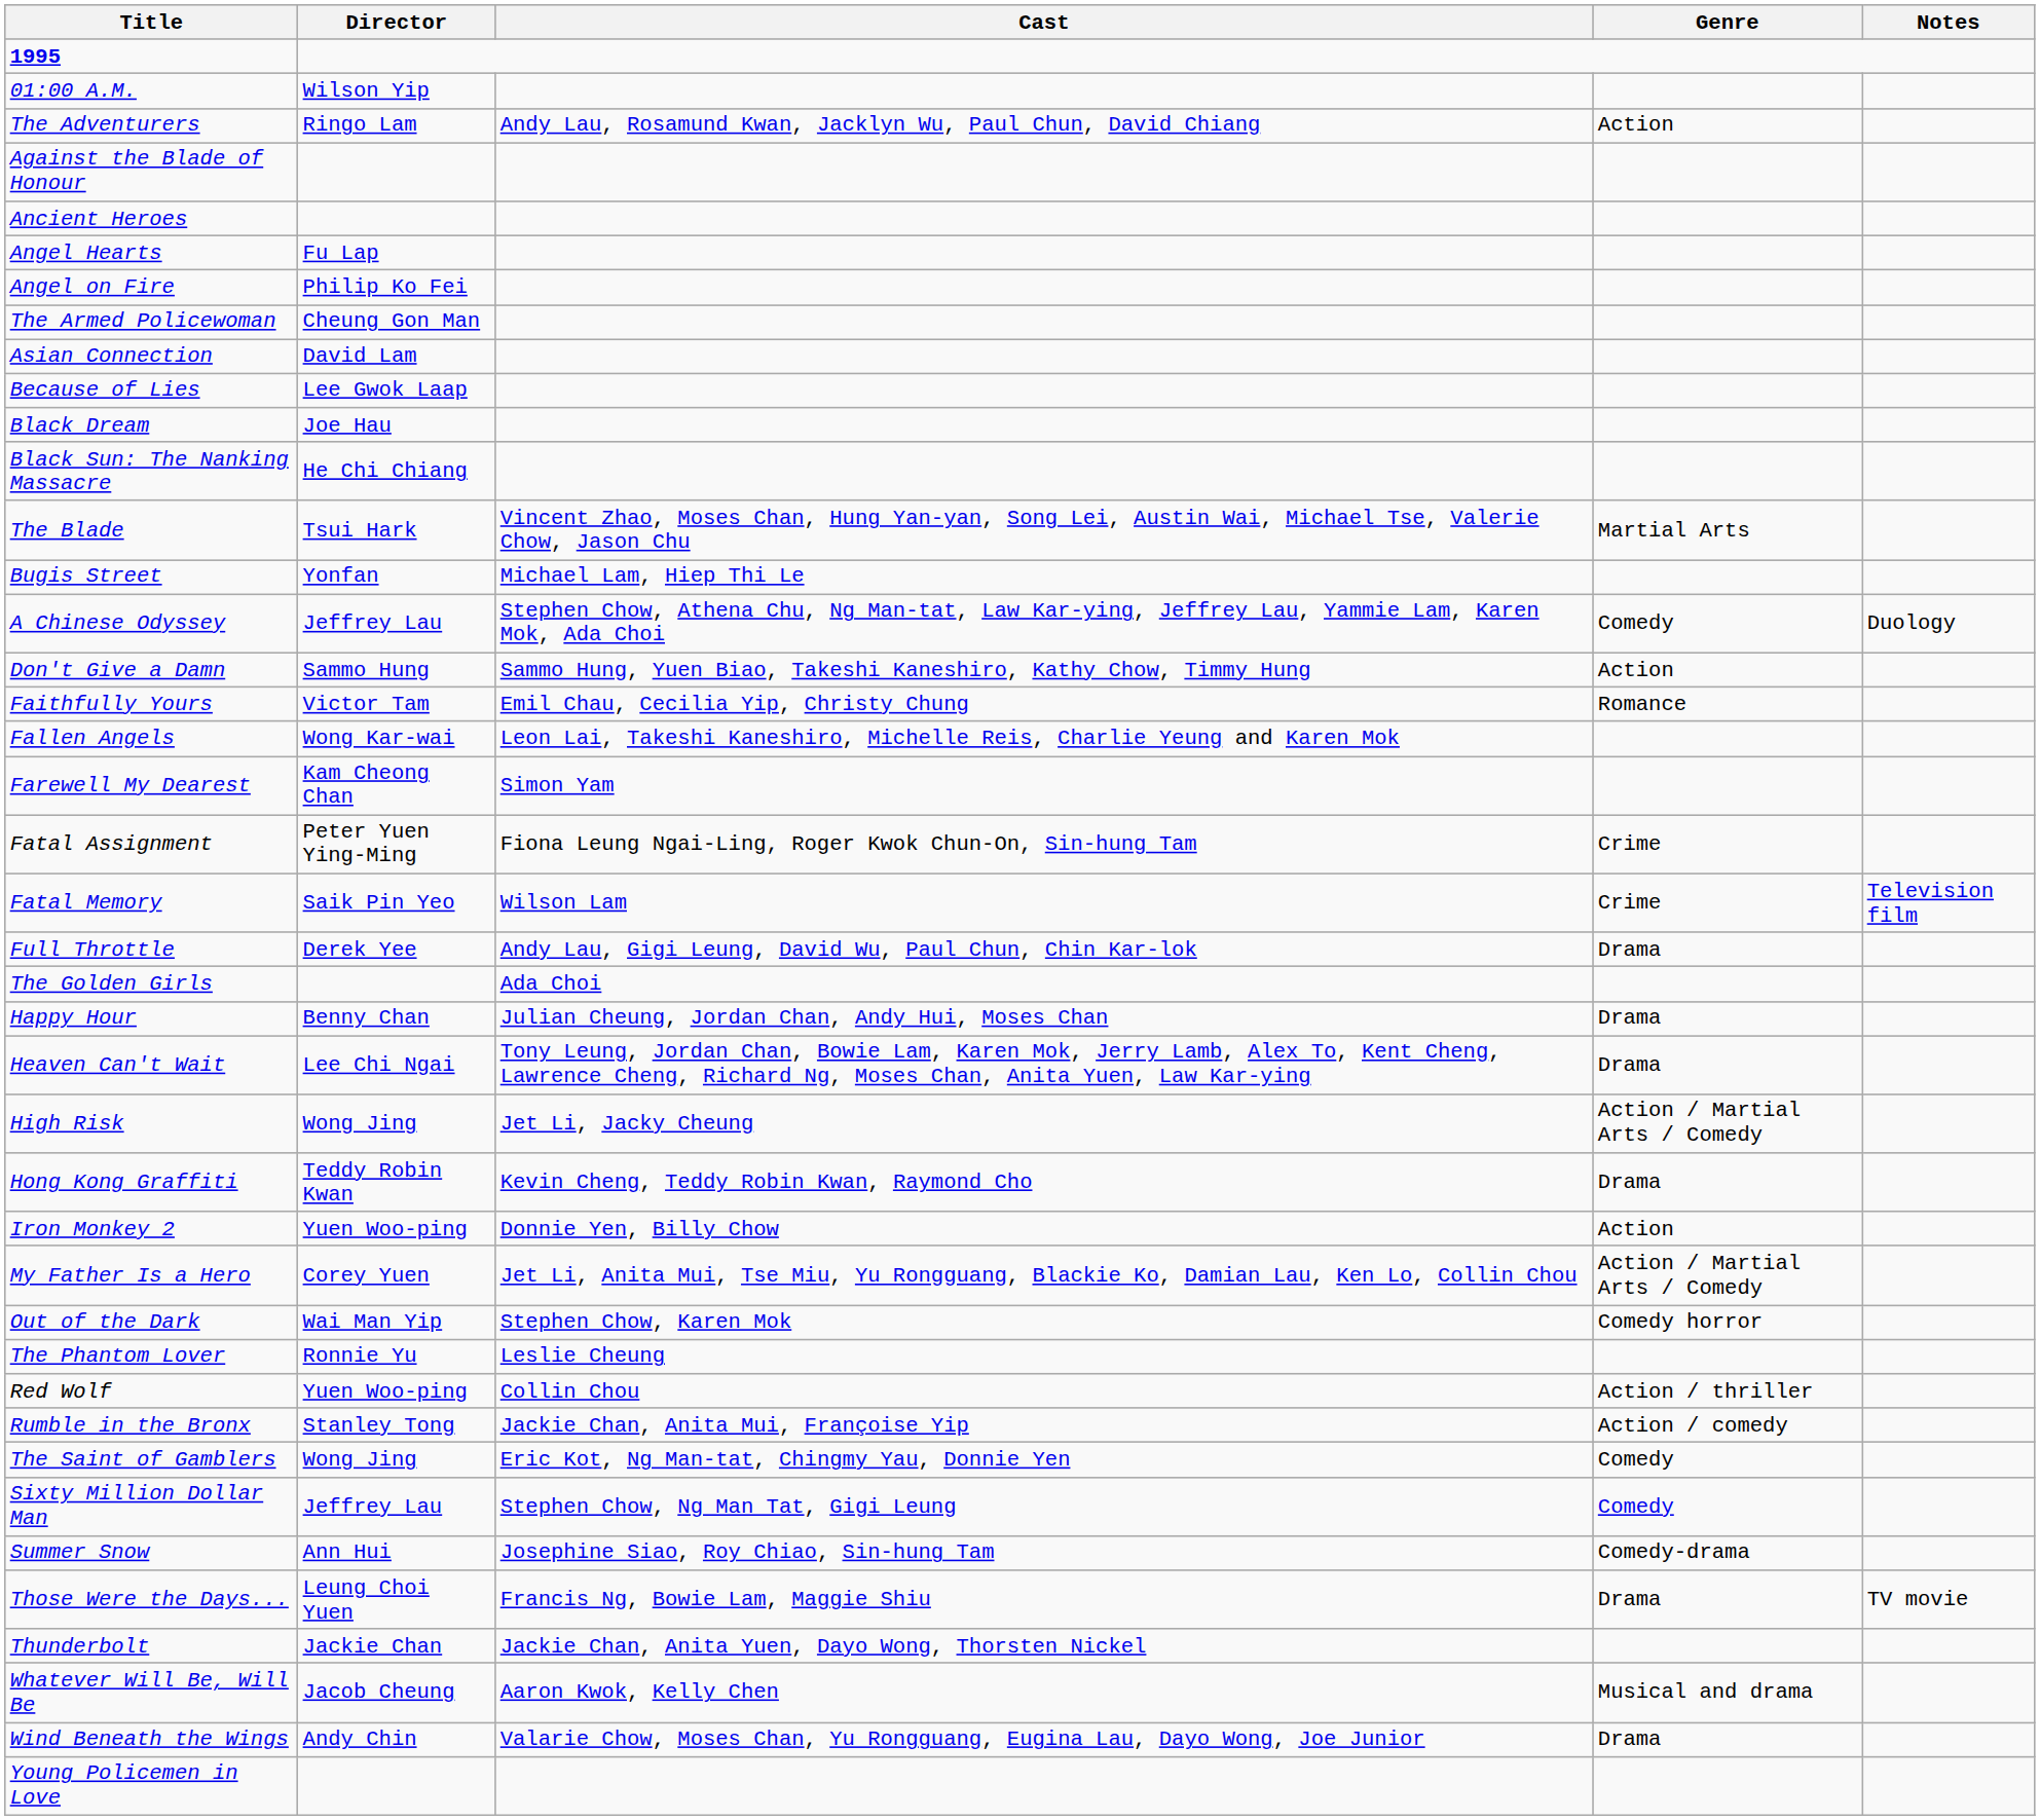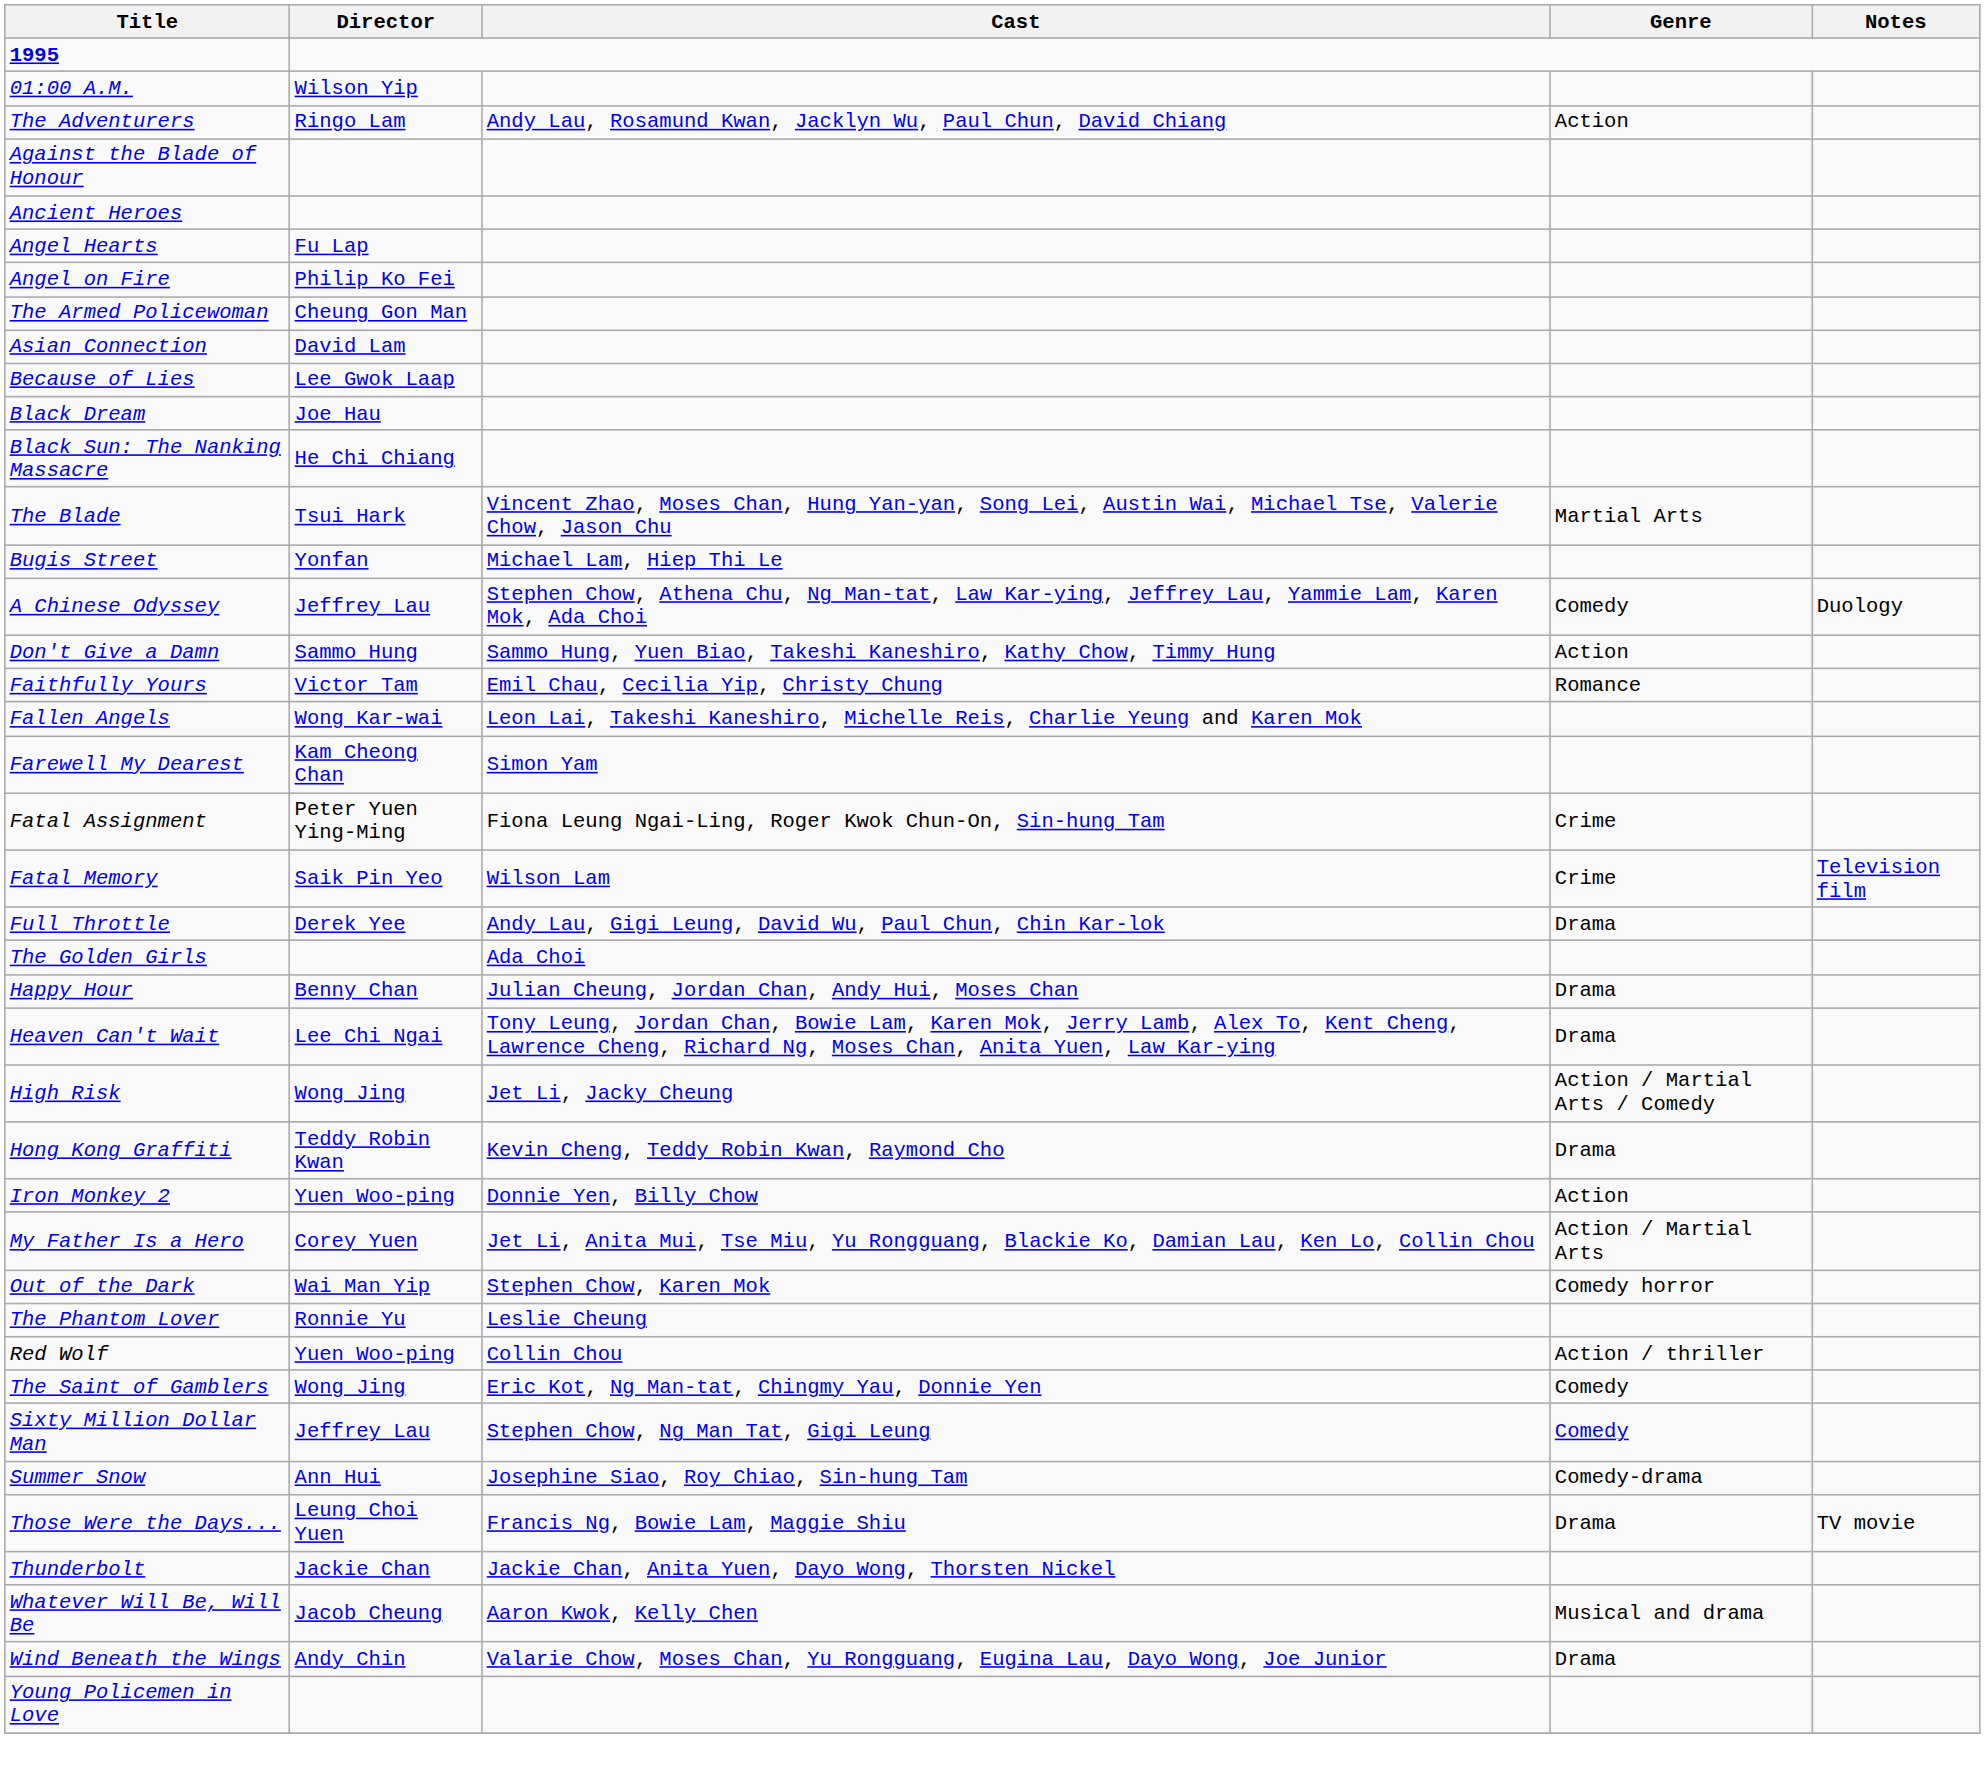My Father Is a Hero | Genre: Action / Martial Arts / Comedy -> Action / Martial Arts
- row: Rumble in the Bronx | Stanley Tong | Jackie Chan, Anita Mui, Françoise Yip | Action / comedy
